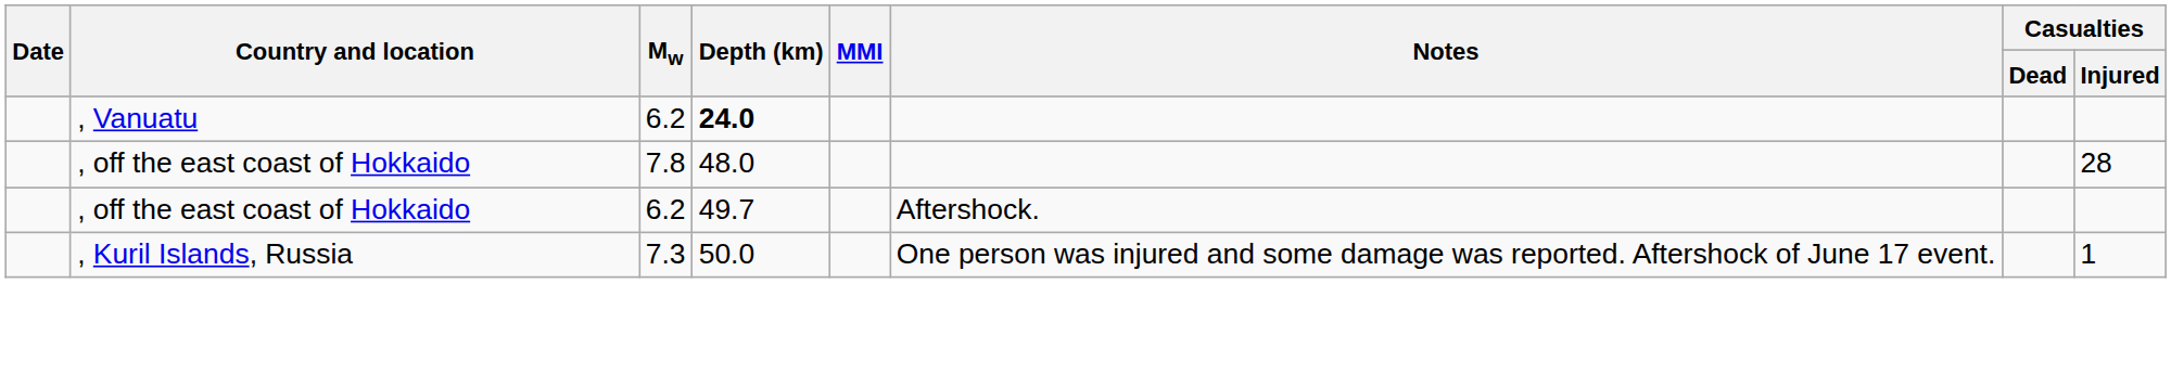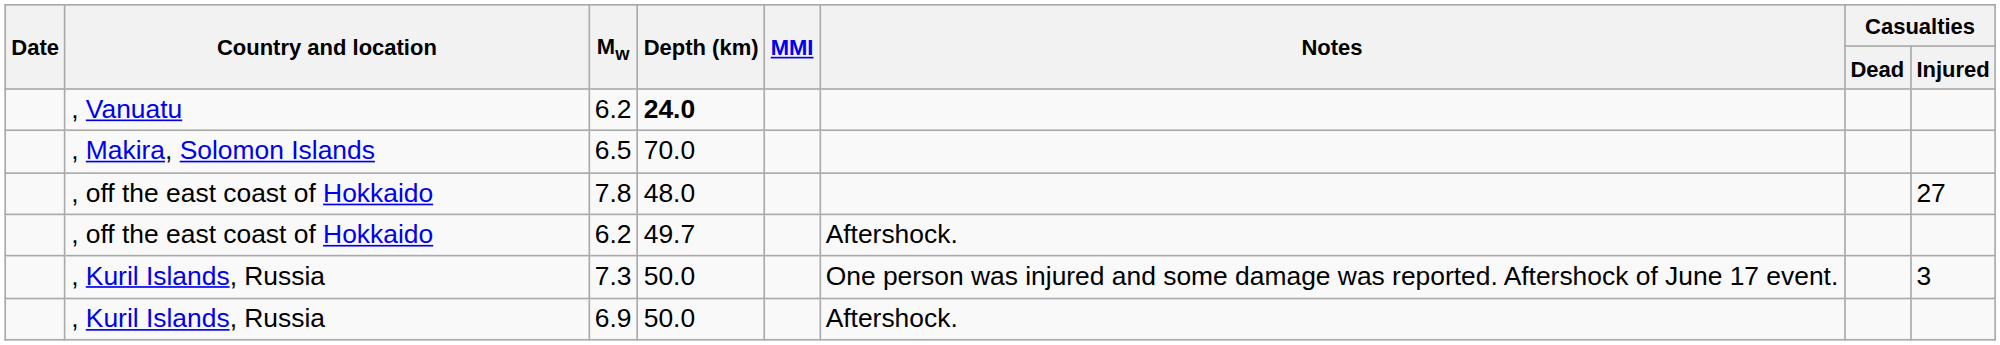+ row: , Makira, Solomon Islands | 6.5 | 70.0
7.8 | Casualties / Injured: 28 -> 27
7.3 | Casualties / Injured: 1 -> 3
+ row: , Kuril Islands, Russia | 6.9 | 50.0 | Aftershock.
